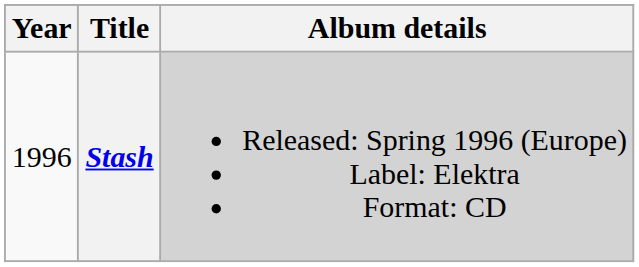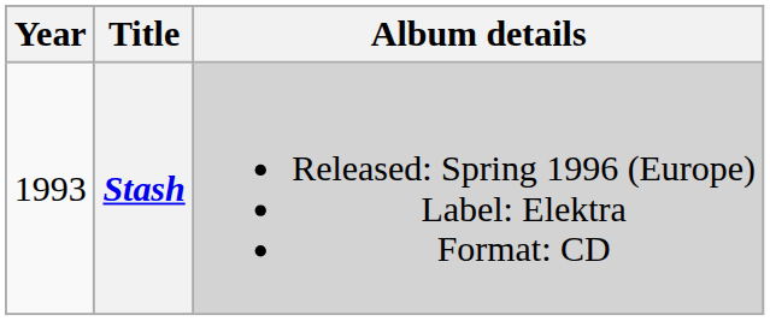Stash | Year: 1996 -> 1993
